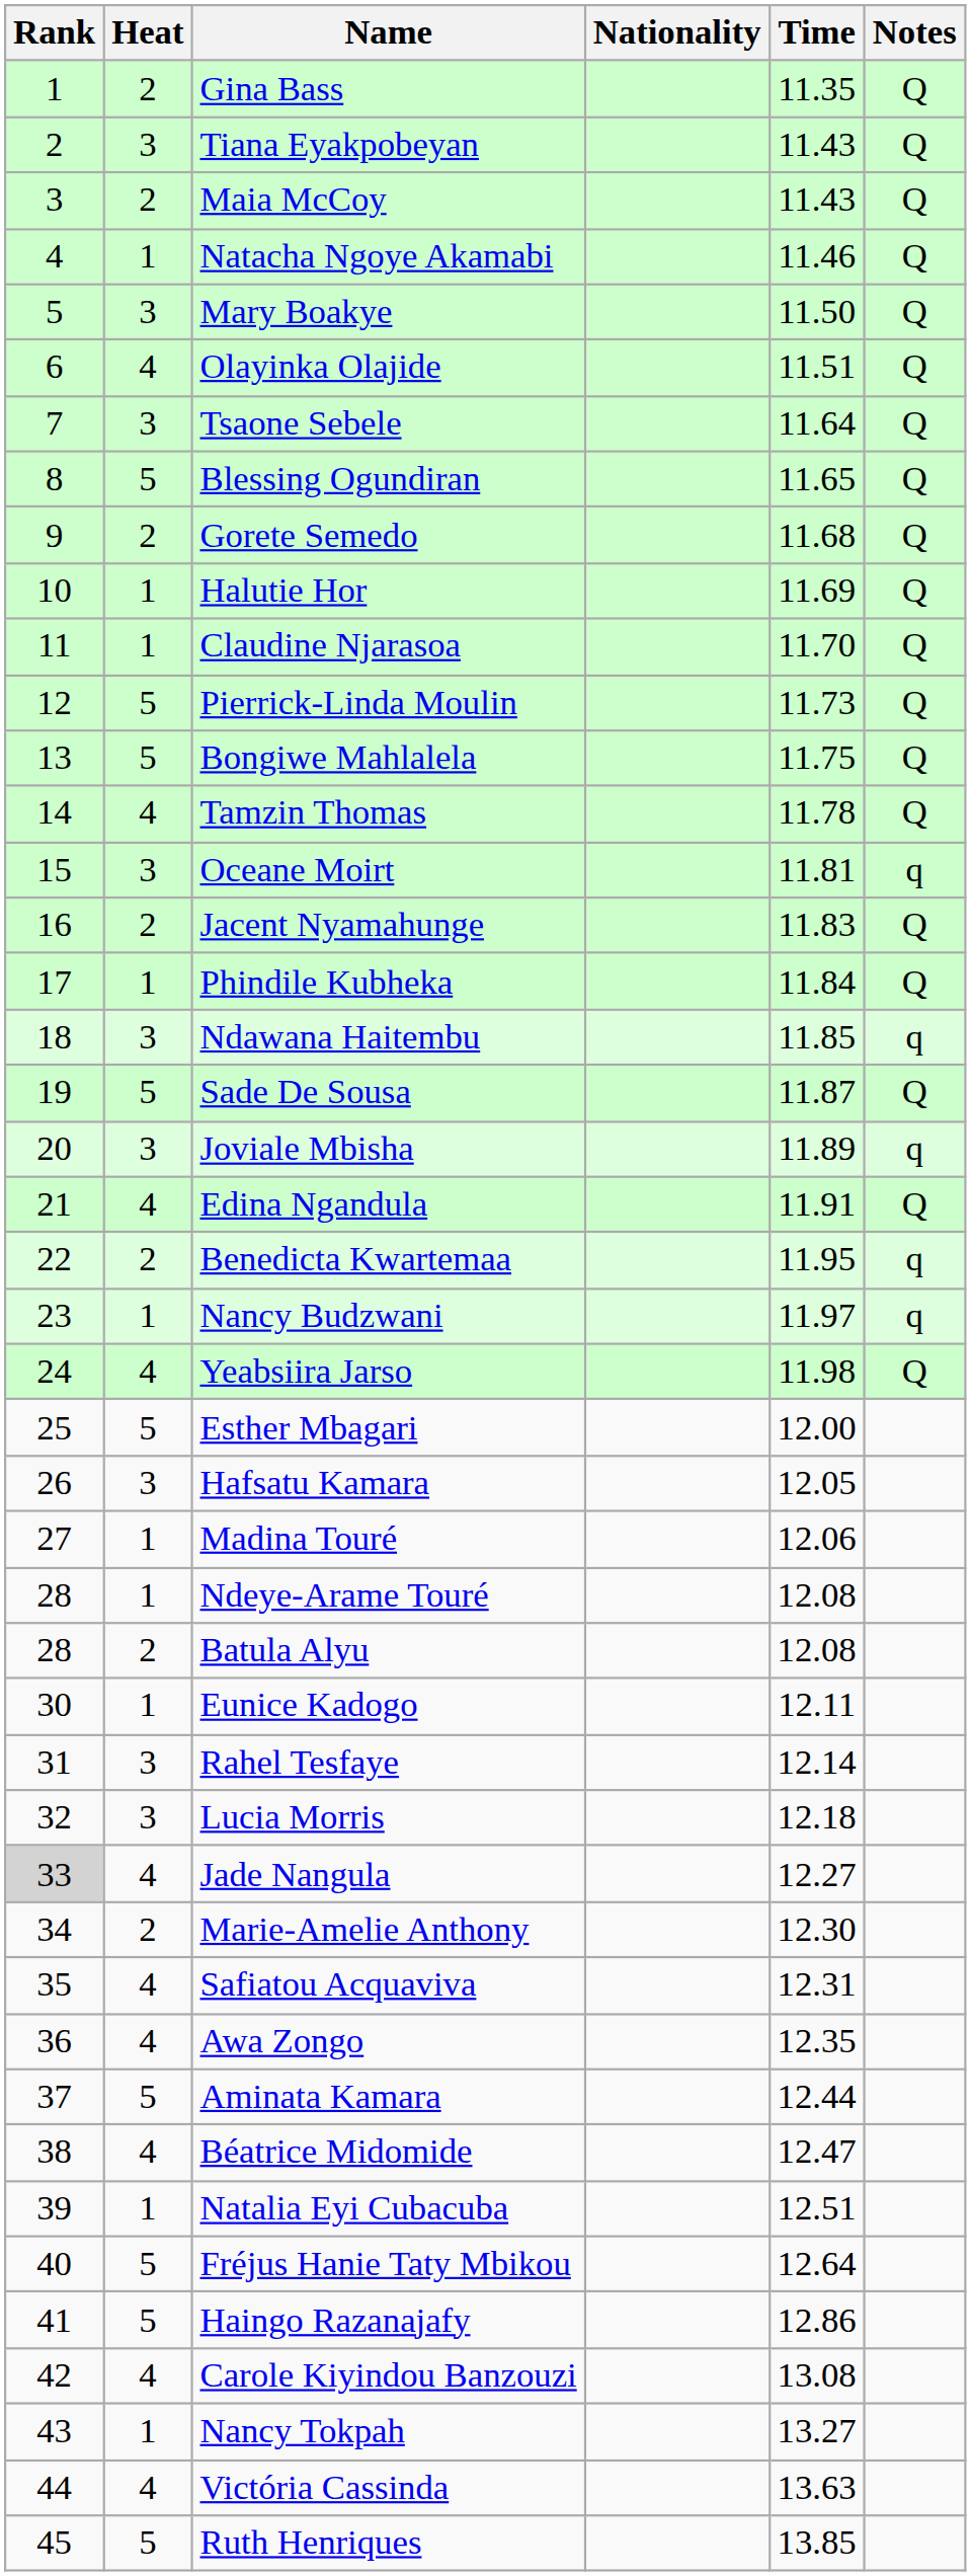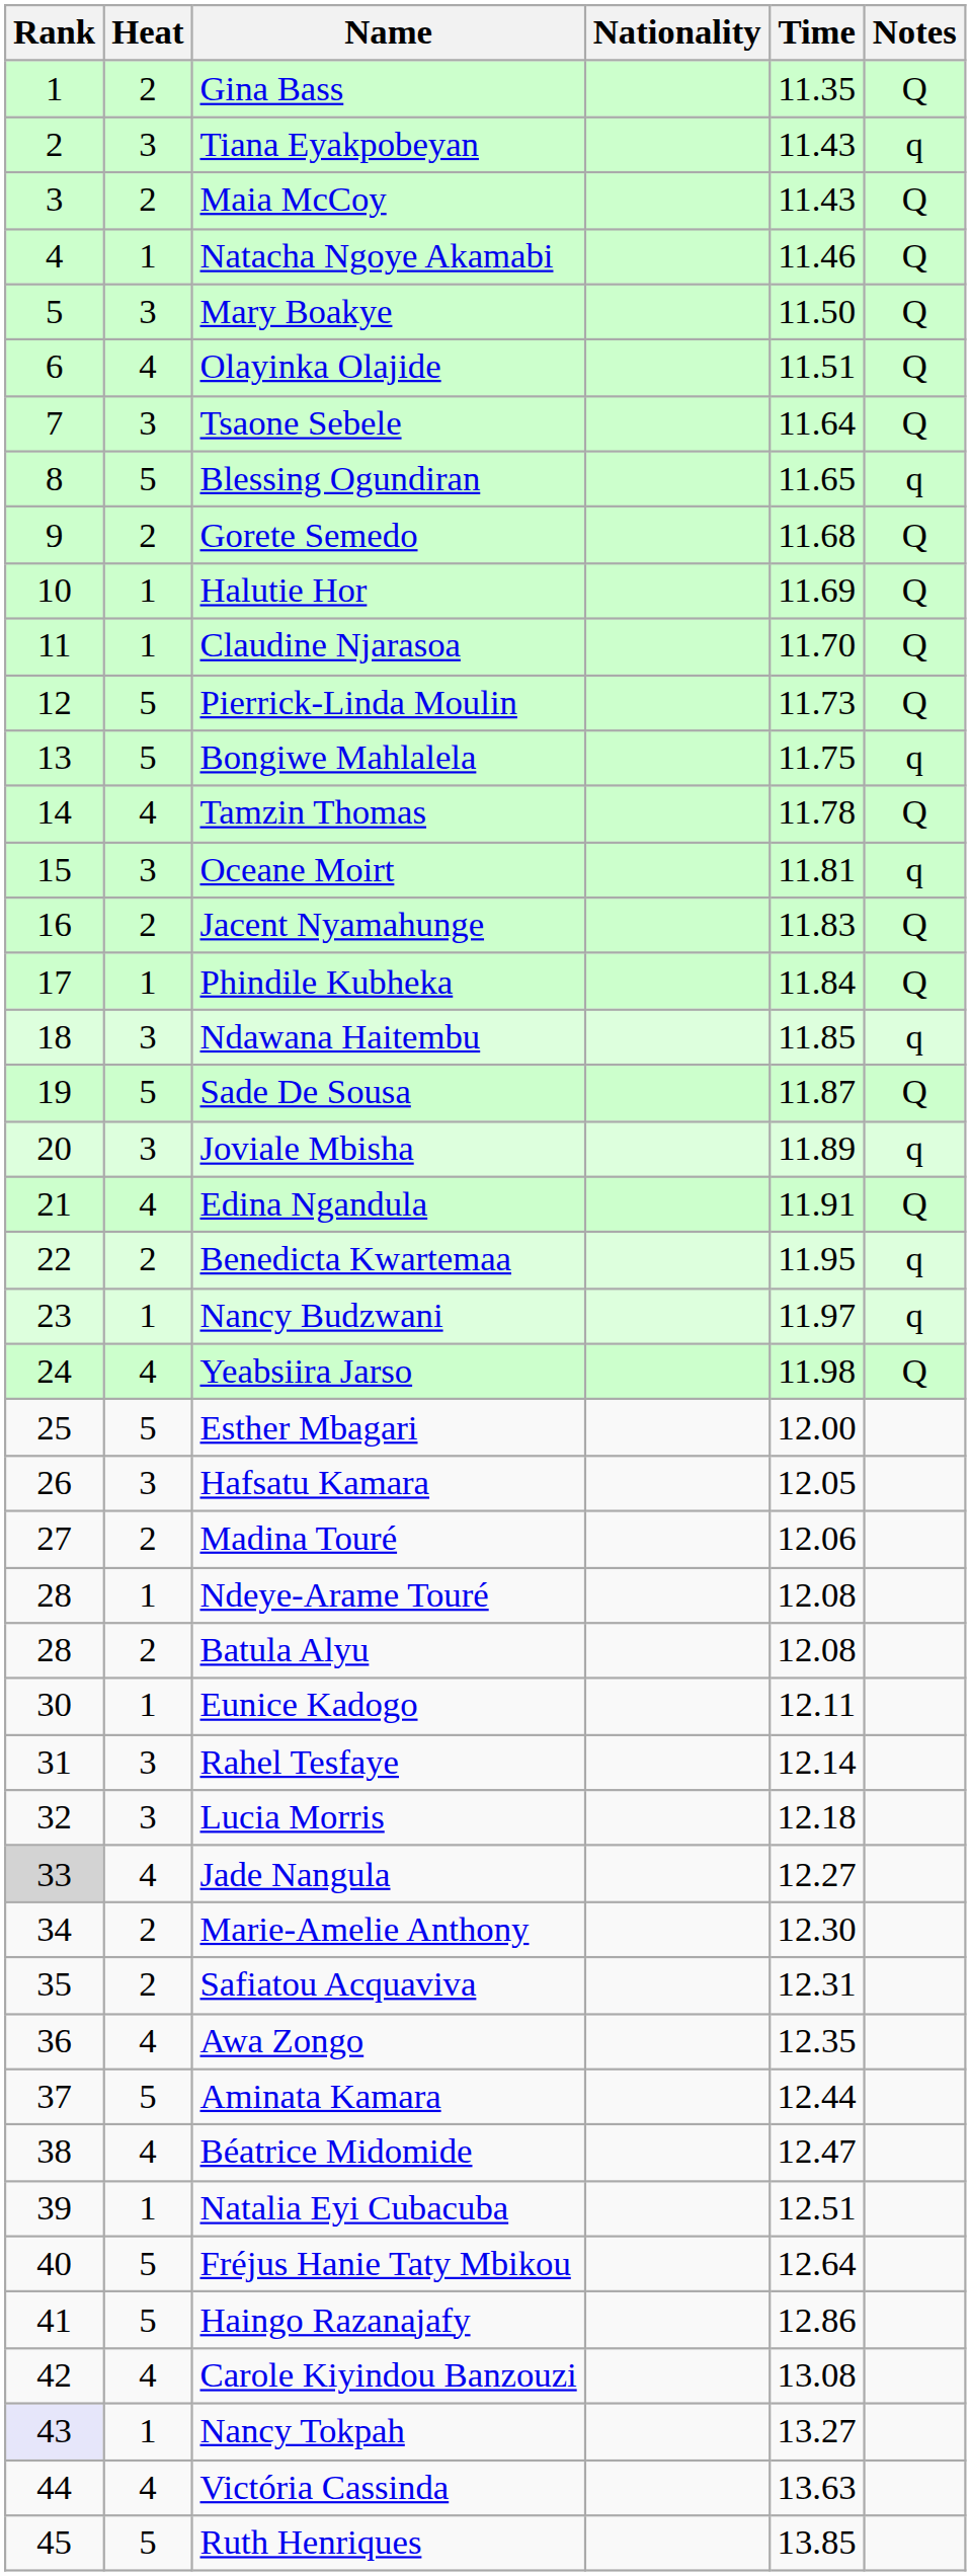Tiana Eyakpobeyan | Notes: Q -> q
Blessing Ogundiran | Notes: Q -> q
Bongiwe Mahlalela | Notes: Q -> q
Madina Touré | Heat: 1 -> 2
Safiatou Acquaviva | Heat: 4 -> 2
Nancy Tokpah | Rank: no background -> lavender background
